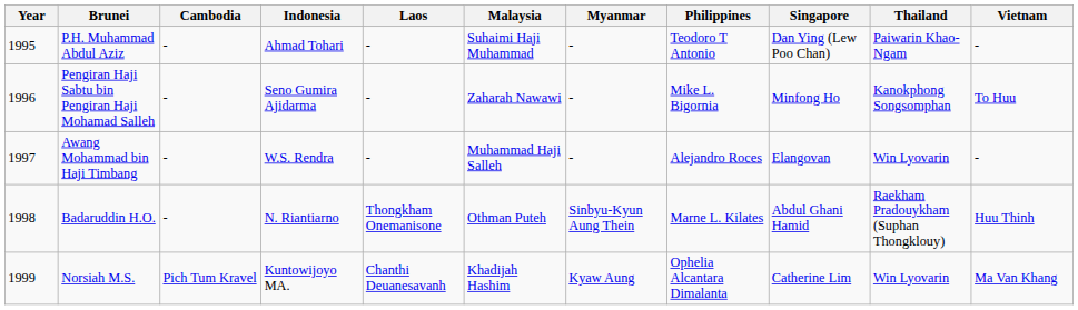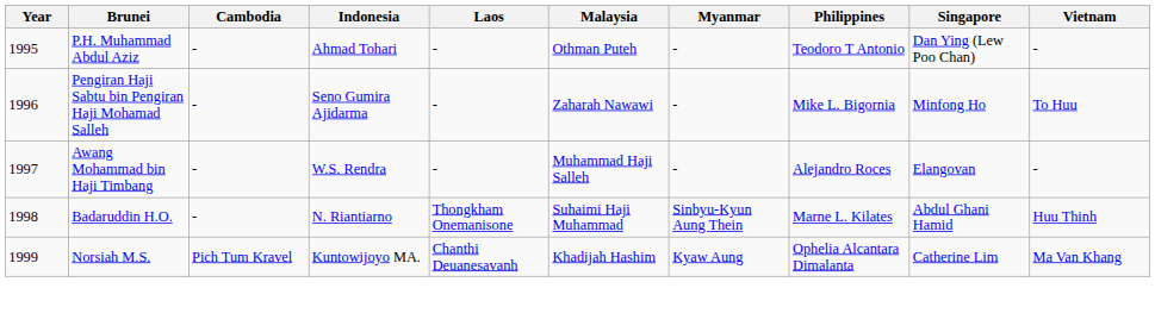- column: Thailand | Paiwarin Khao-Ngam | Kanokphong Songsomphan | Win Lyovarin | Raekham Pradouykham (Suphan Thongklouy) | Win Lyovarin
P.H. Muhammad Abdul Aziz | Malaysia: Suhaimi Haji Muhammad -> Othman Puteh
Badaruddin H.O. | Malaysia: Othman Puteh -> Suhaimi Haji Muhammad
